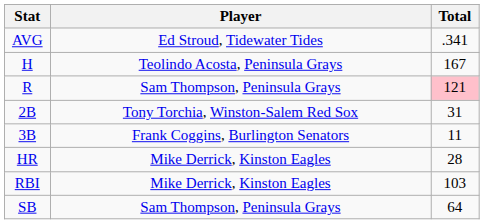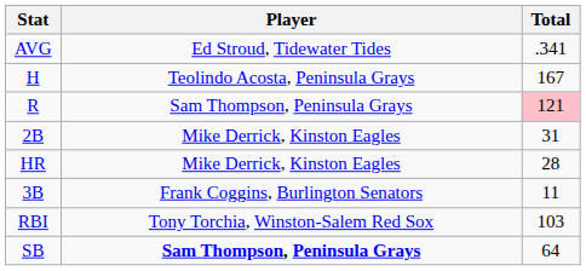2B | Player: Tony Torchia, Winston-Salem Red Sox -> Mike Derrick, Kinston Eagles
rows swapped: 3B <-> HR
RBI | Player: Mike Derrick, Kinston Eagles -> Tony Torchia, Winston-Salem Red Sox
SB | Player: normal -> bold
